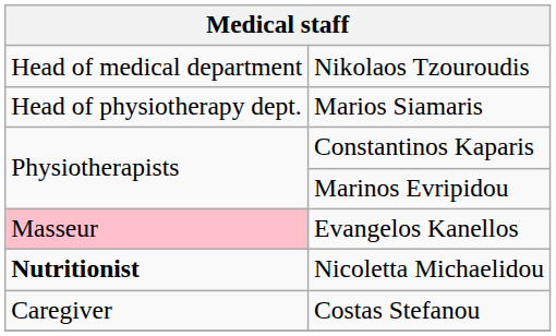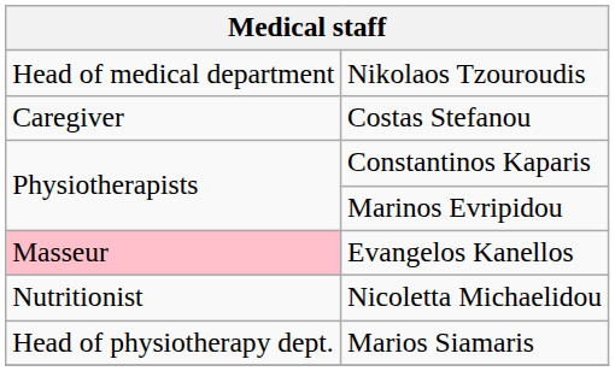rows swapped: Marios Siamaris <-> Costas Stefanou
Nicoletta Michaelidou | column 1: bold -> normal
